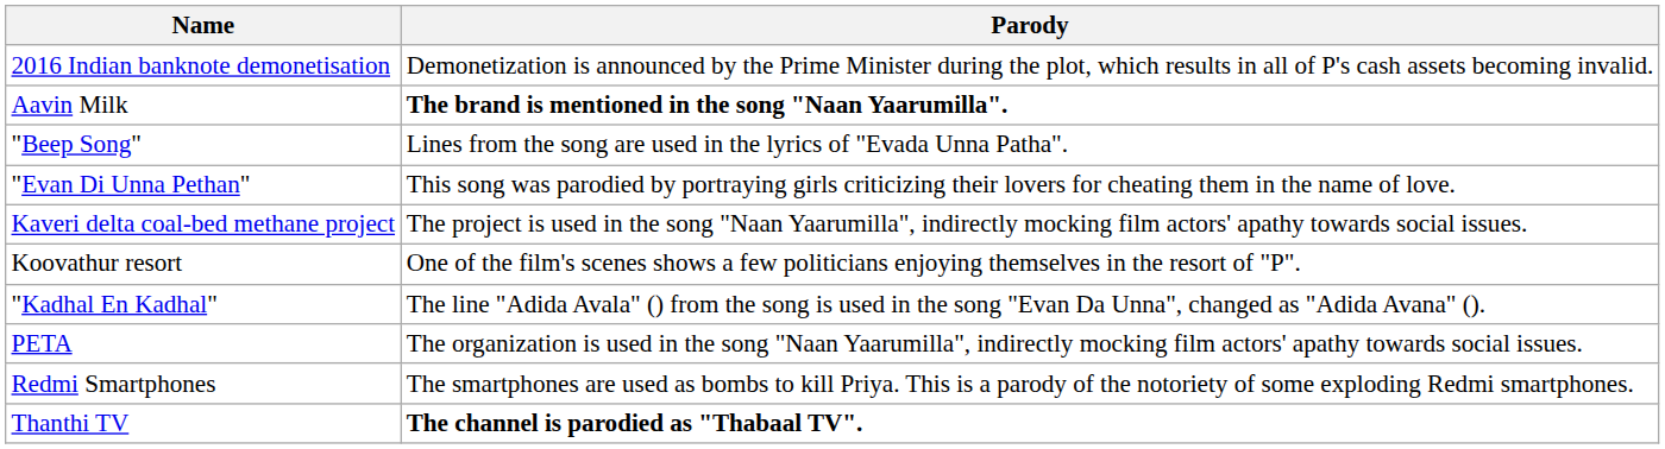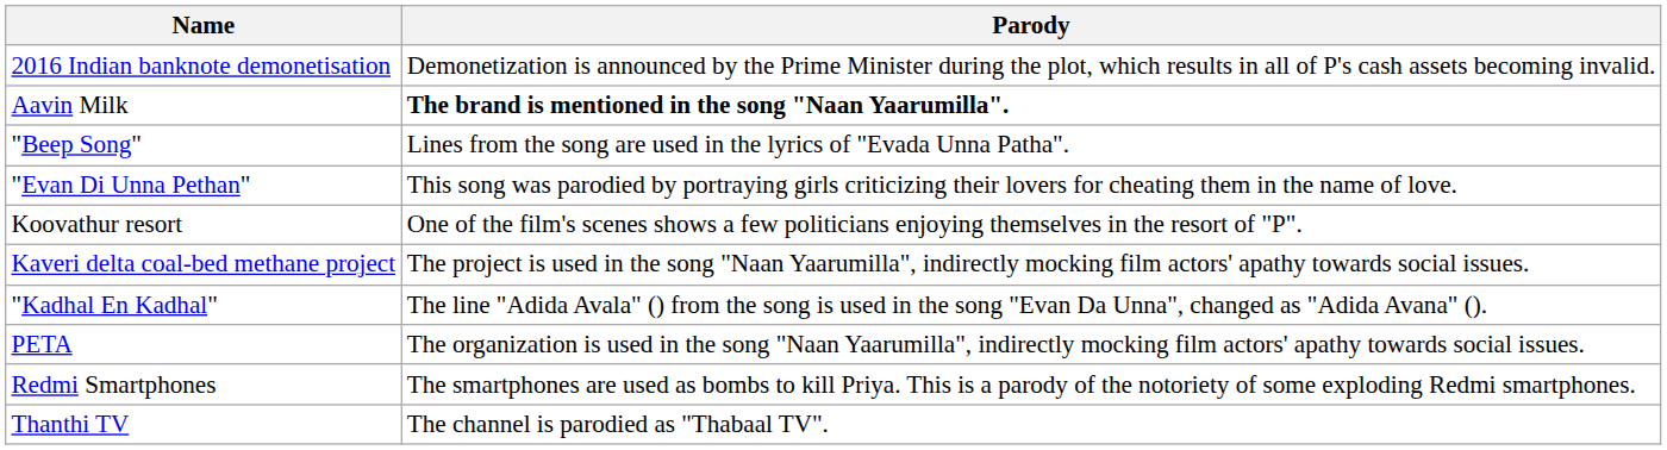rows swapped: Kaveri delta coal-bed methane project <-> Koovathur resort
Thanthi TV | Parody: bold -> normal
